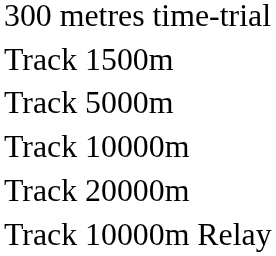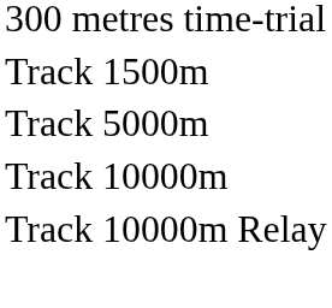- row: Track 20000m
